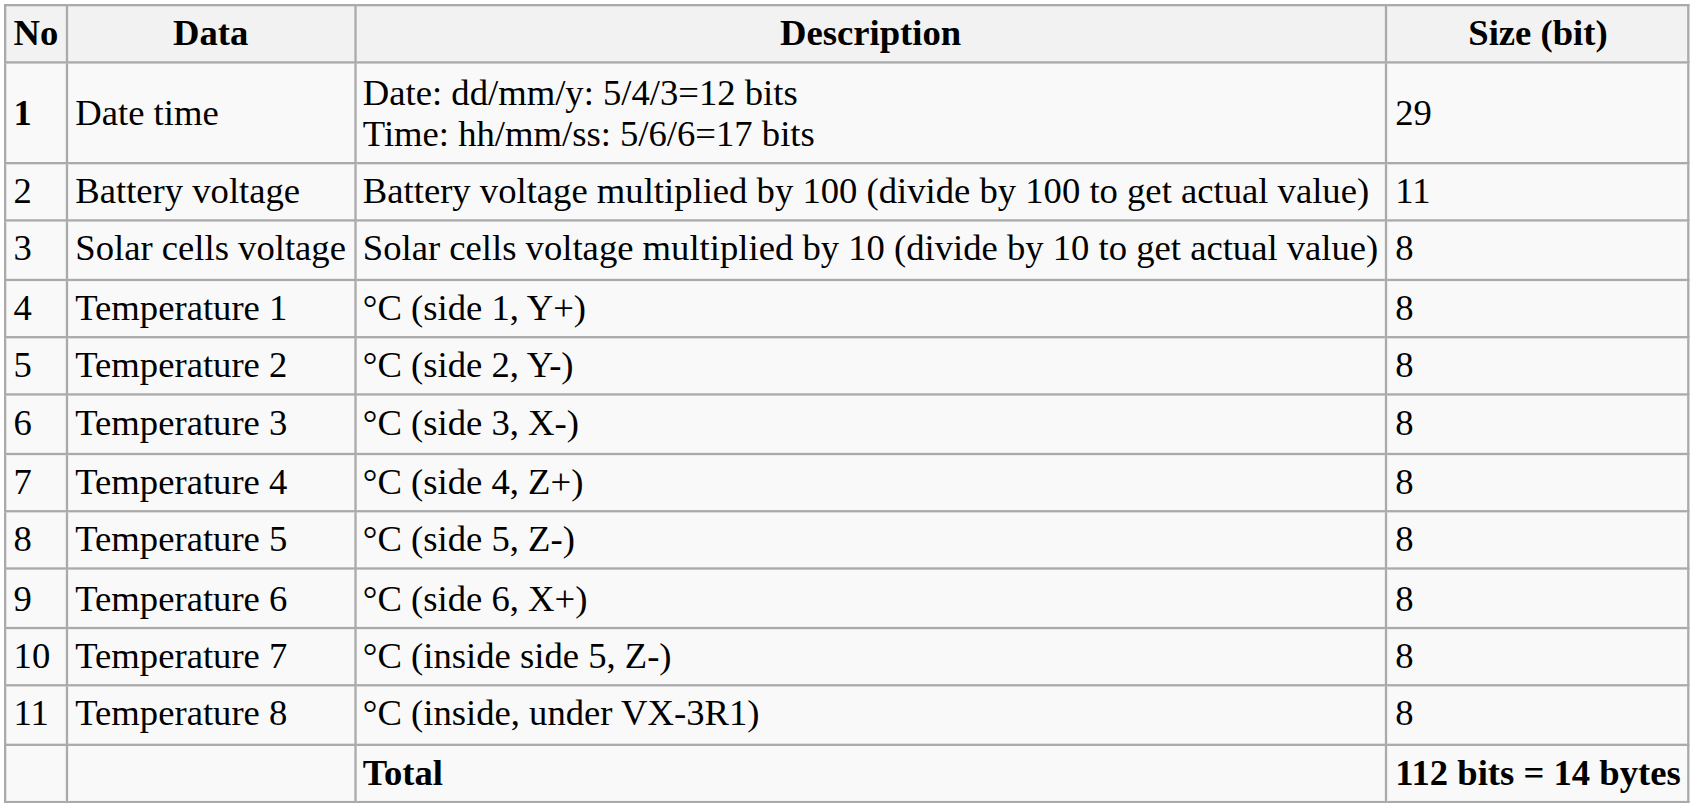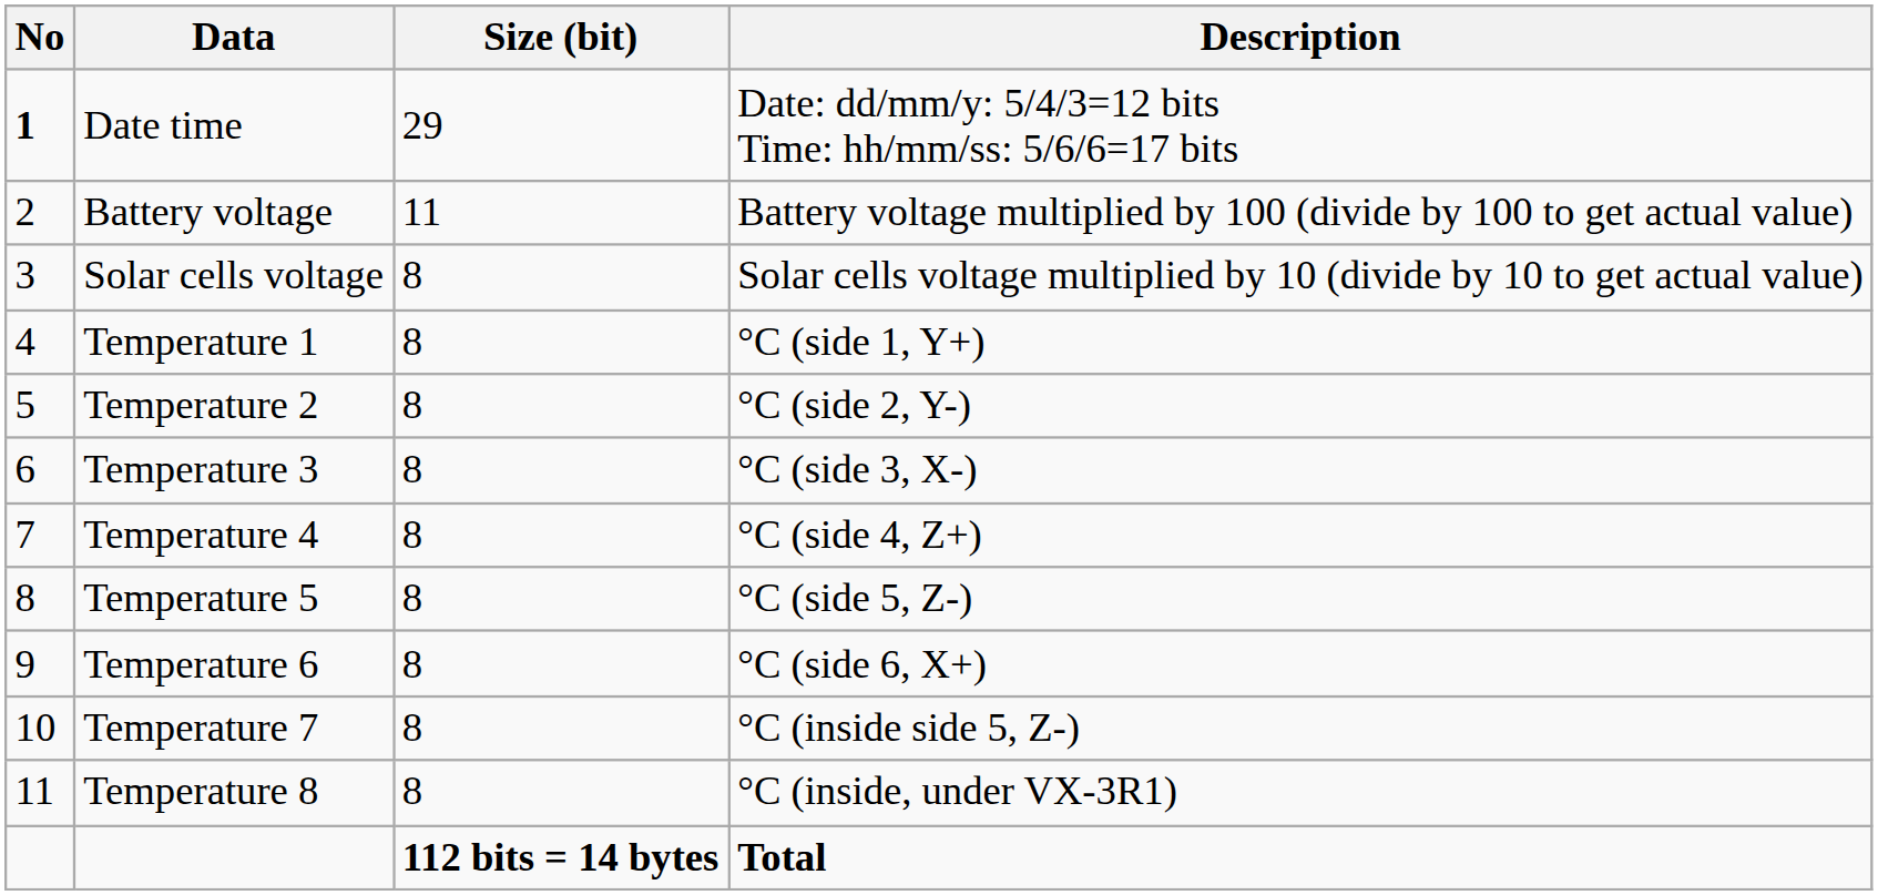columns swapped: Description <-> Size (bit)
